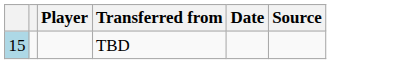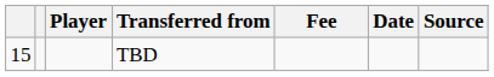+ column: Fee
TBD | column 1: lightblue background -> no background
